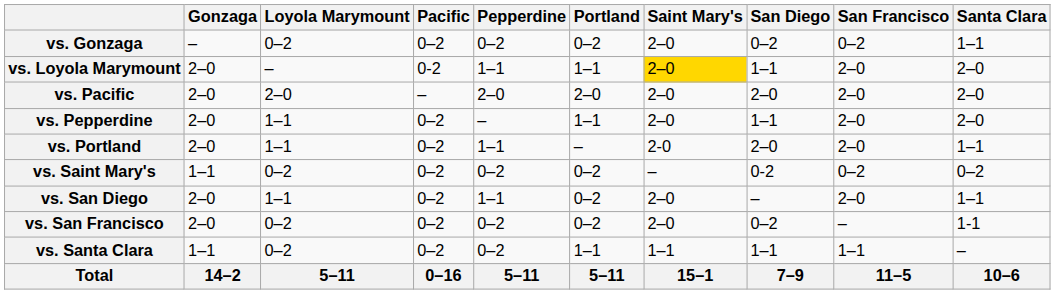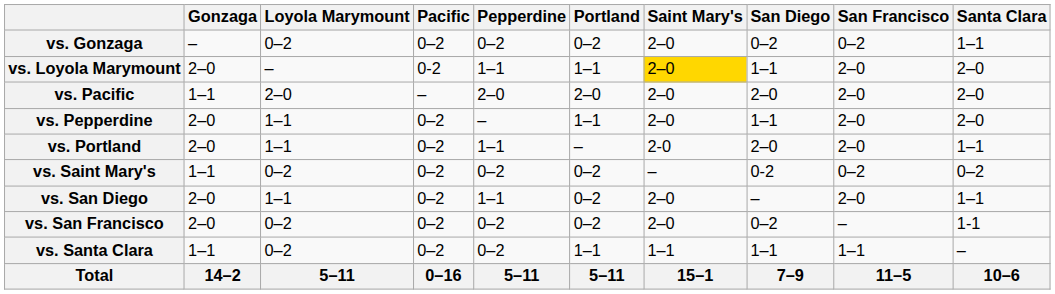vs. Pacific | Gonzaga: 2–0 -> 1–1
